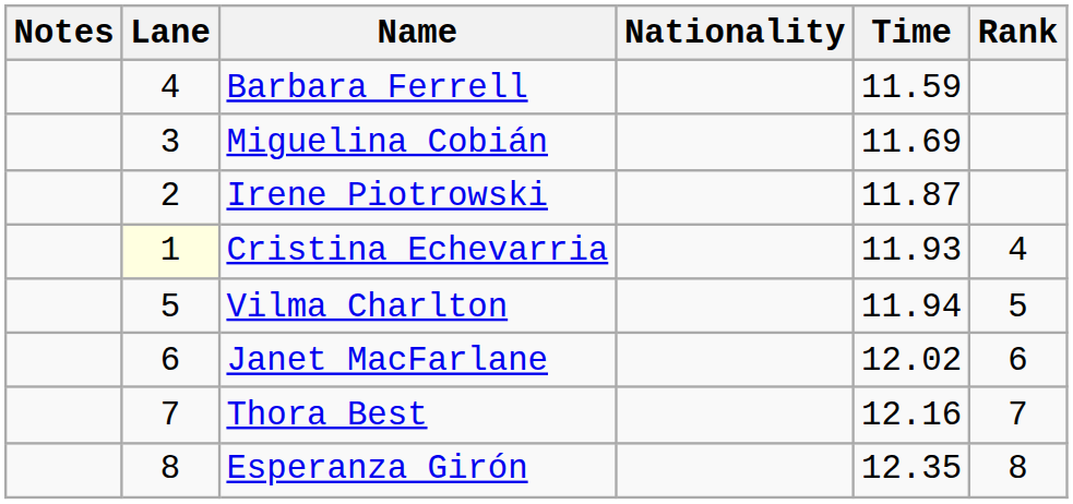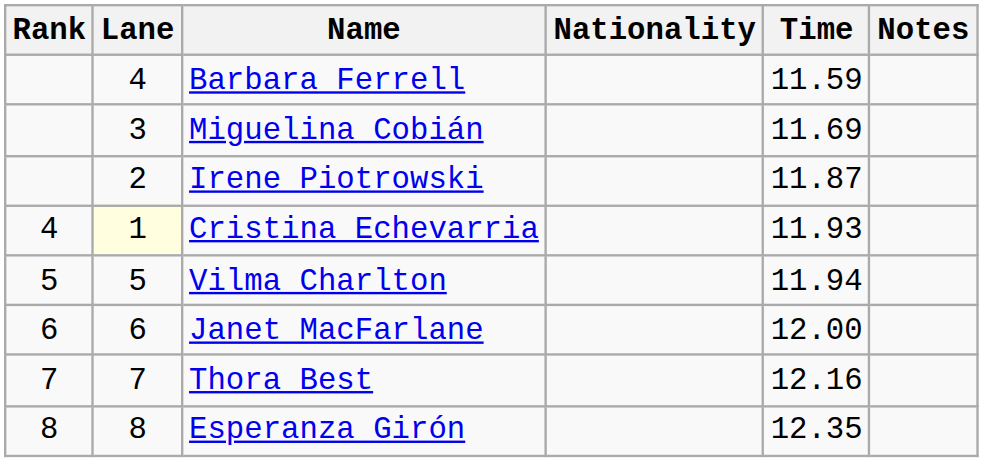columns swapped: Rank <-> Notes
Janet MacFarlane | Time: 12.02 -> 12.00
